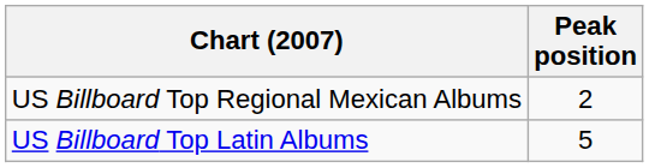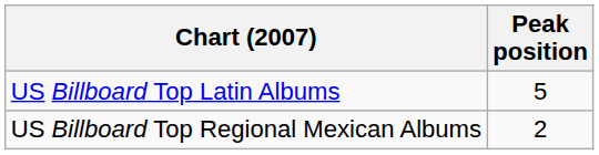rows swapped: US Billboard Top Latin Albums <-> US Billboard Top Regional Mexican Albums
